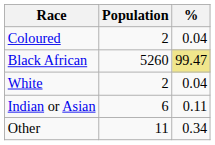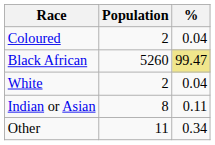Indian or Asian | Population: 6 -> 8
